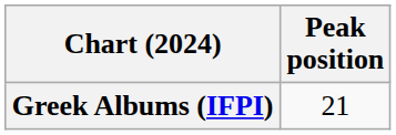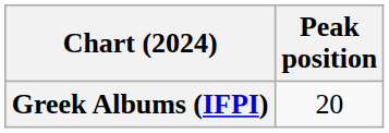Greek Albums (IFPI) | Peak position: 21 -> 20
